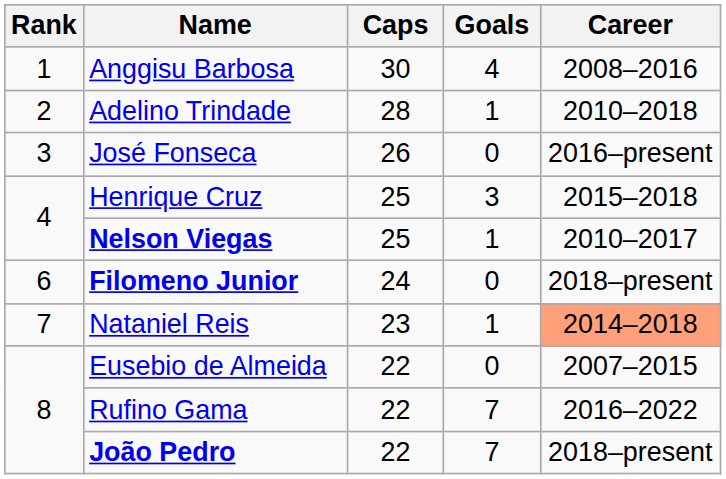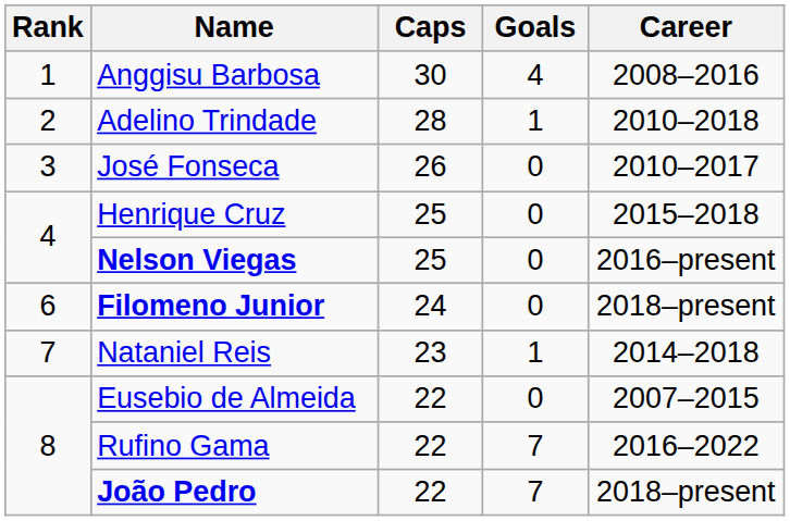José Fonseca | Career: 2016–present -> 2010–2017
Henrique Cruz | Goals: 3 -> 0
Nelson Viegas | Goals: 1 -> 0
Nelson Viegas | Career: 2010–2017 -> 2016–present
Nataniel Reis | Career: lightsalmon background -> no background
